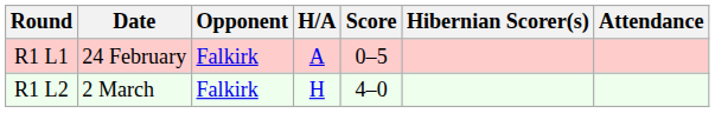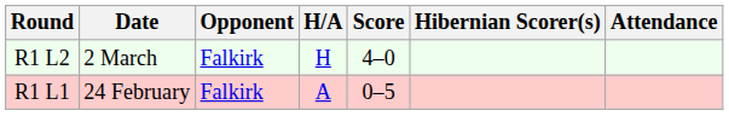rows swapped: R1 L1 <-> R1 L2
